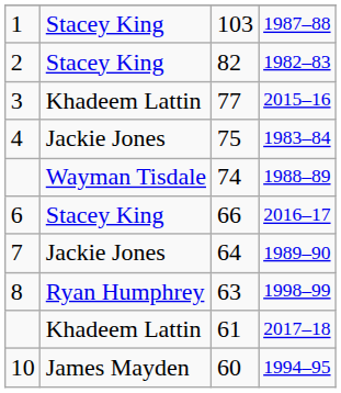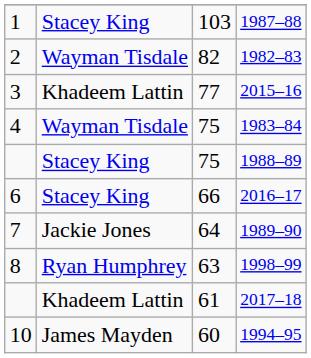1982–83 | column 2: Stacey King -> Wayman Tisdale
1983–84 | column 2: Jackie Jones -> Wayman Tisdale
1988–89 | column 2: Wayman Tisdale -> Stacey King
1988–89 | column 3: 74 -> 75
